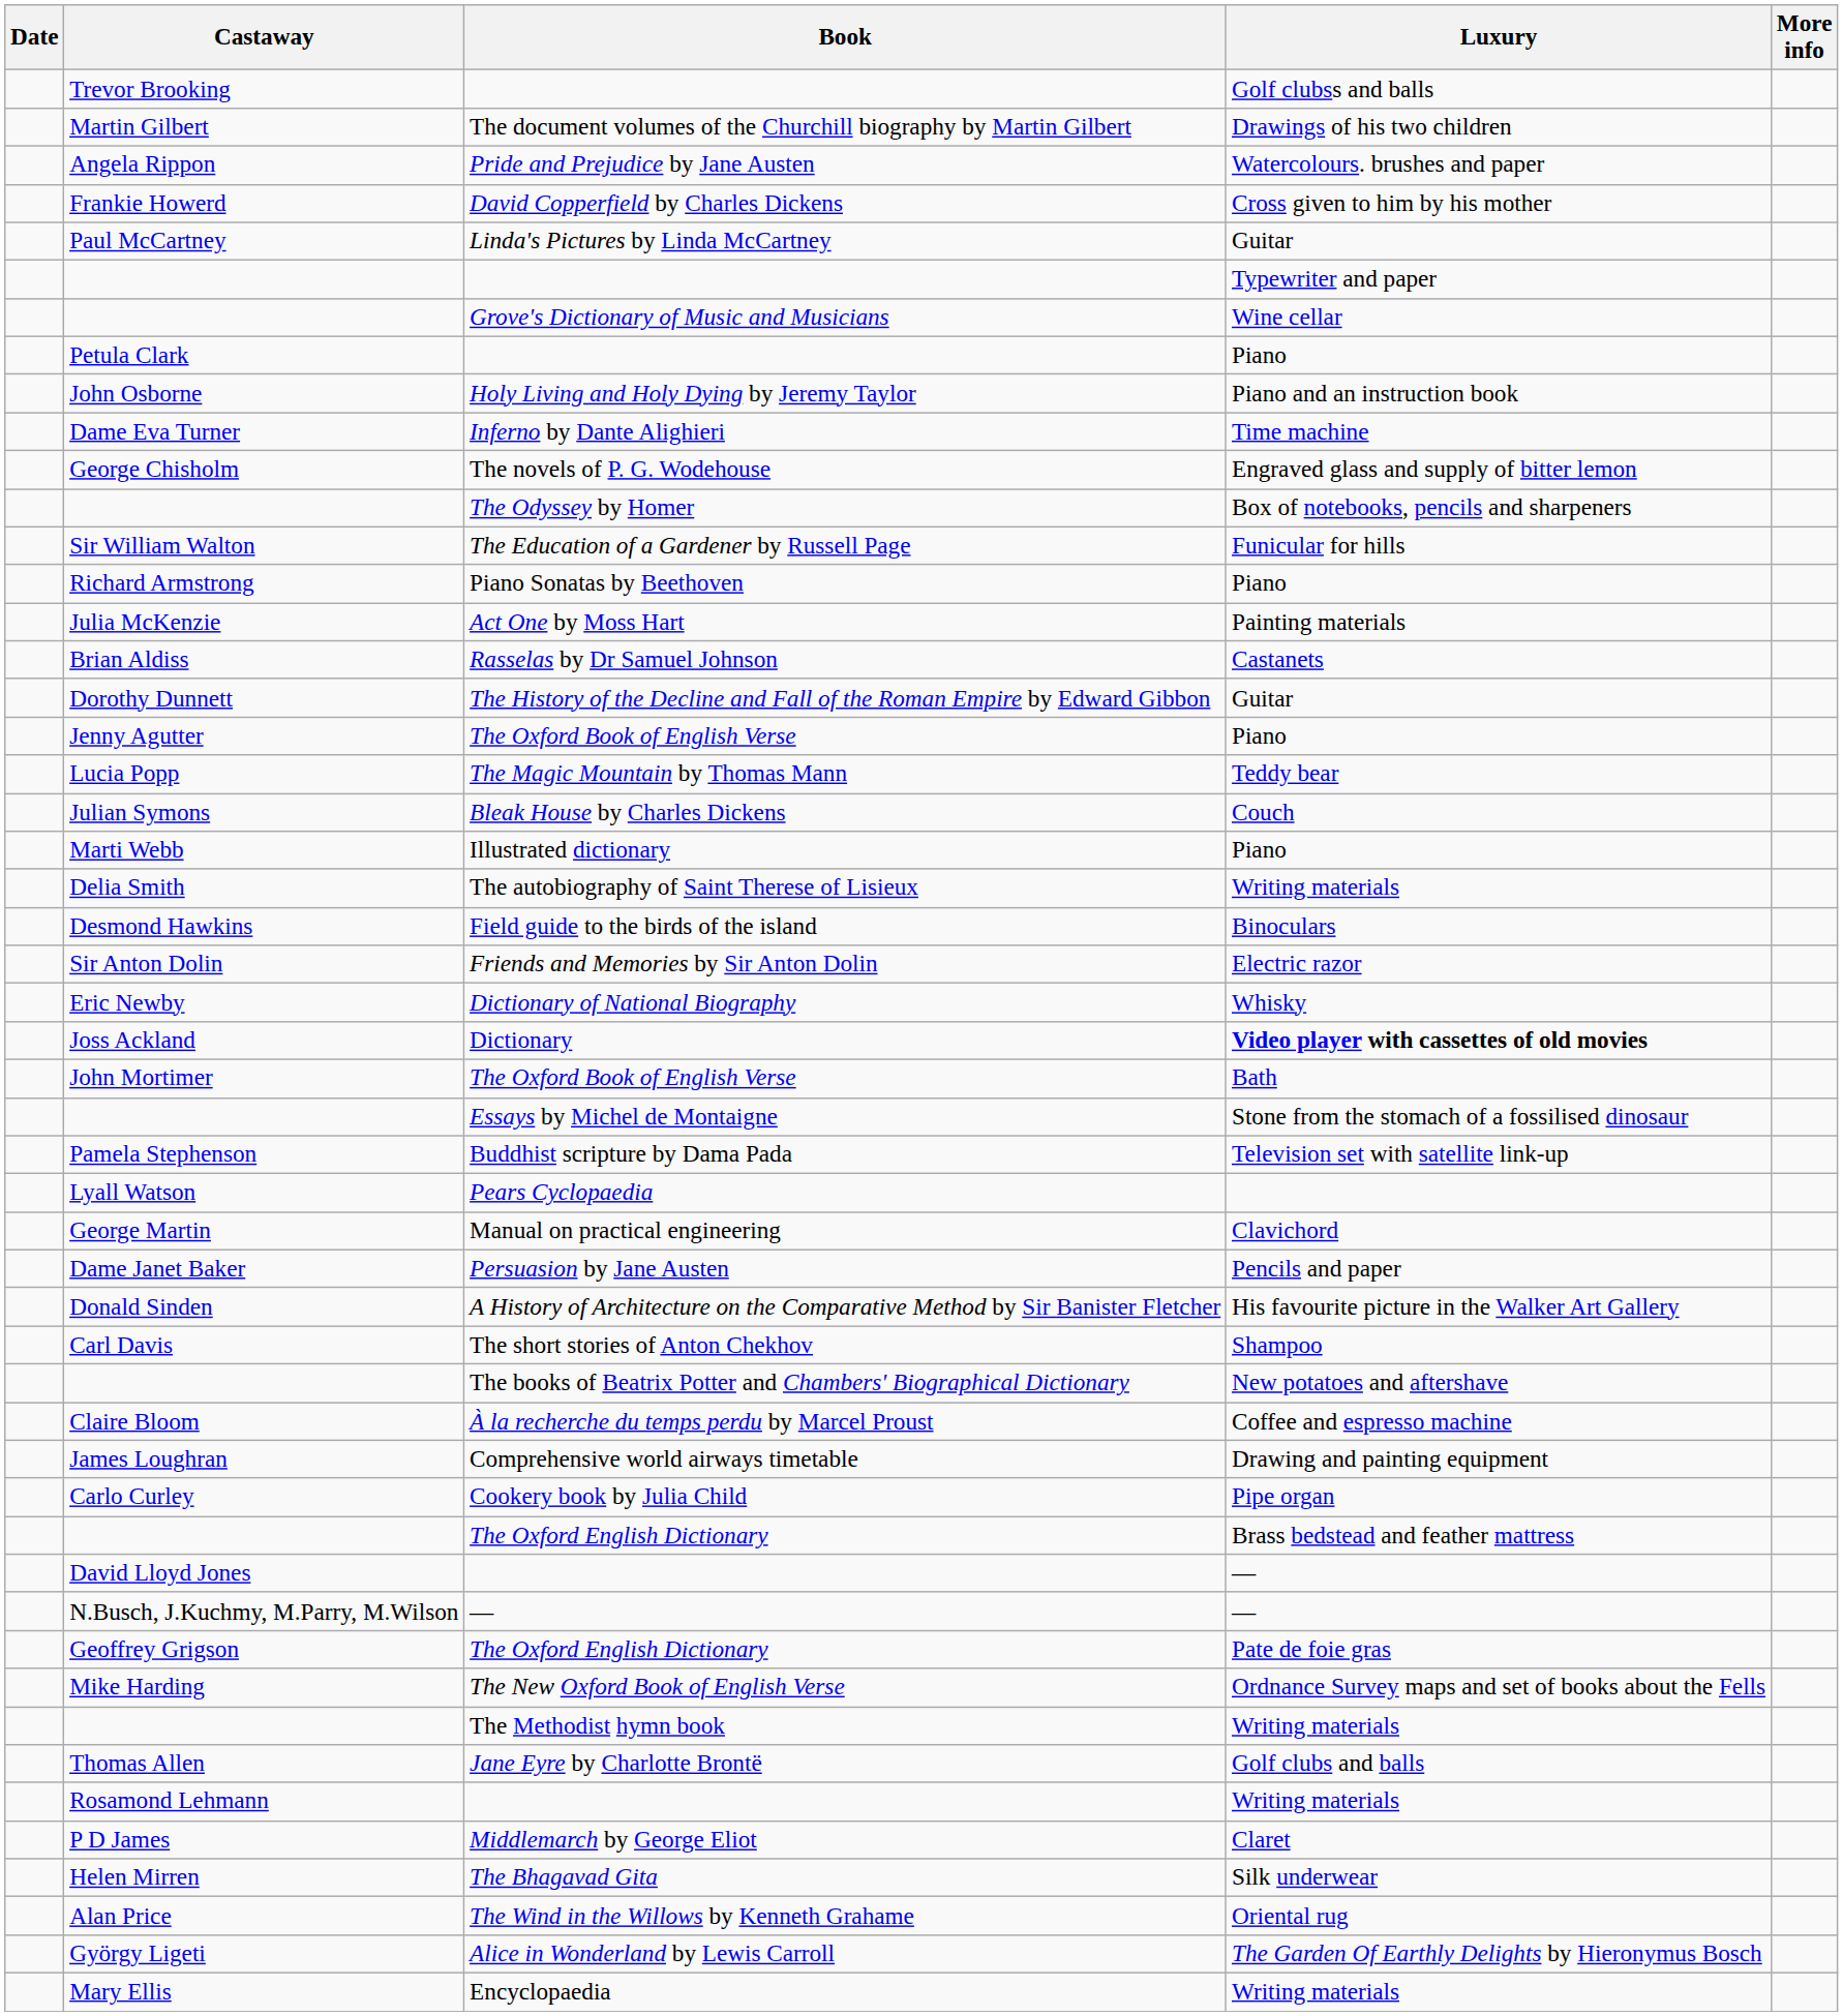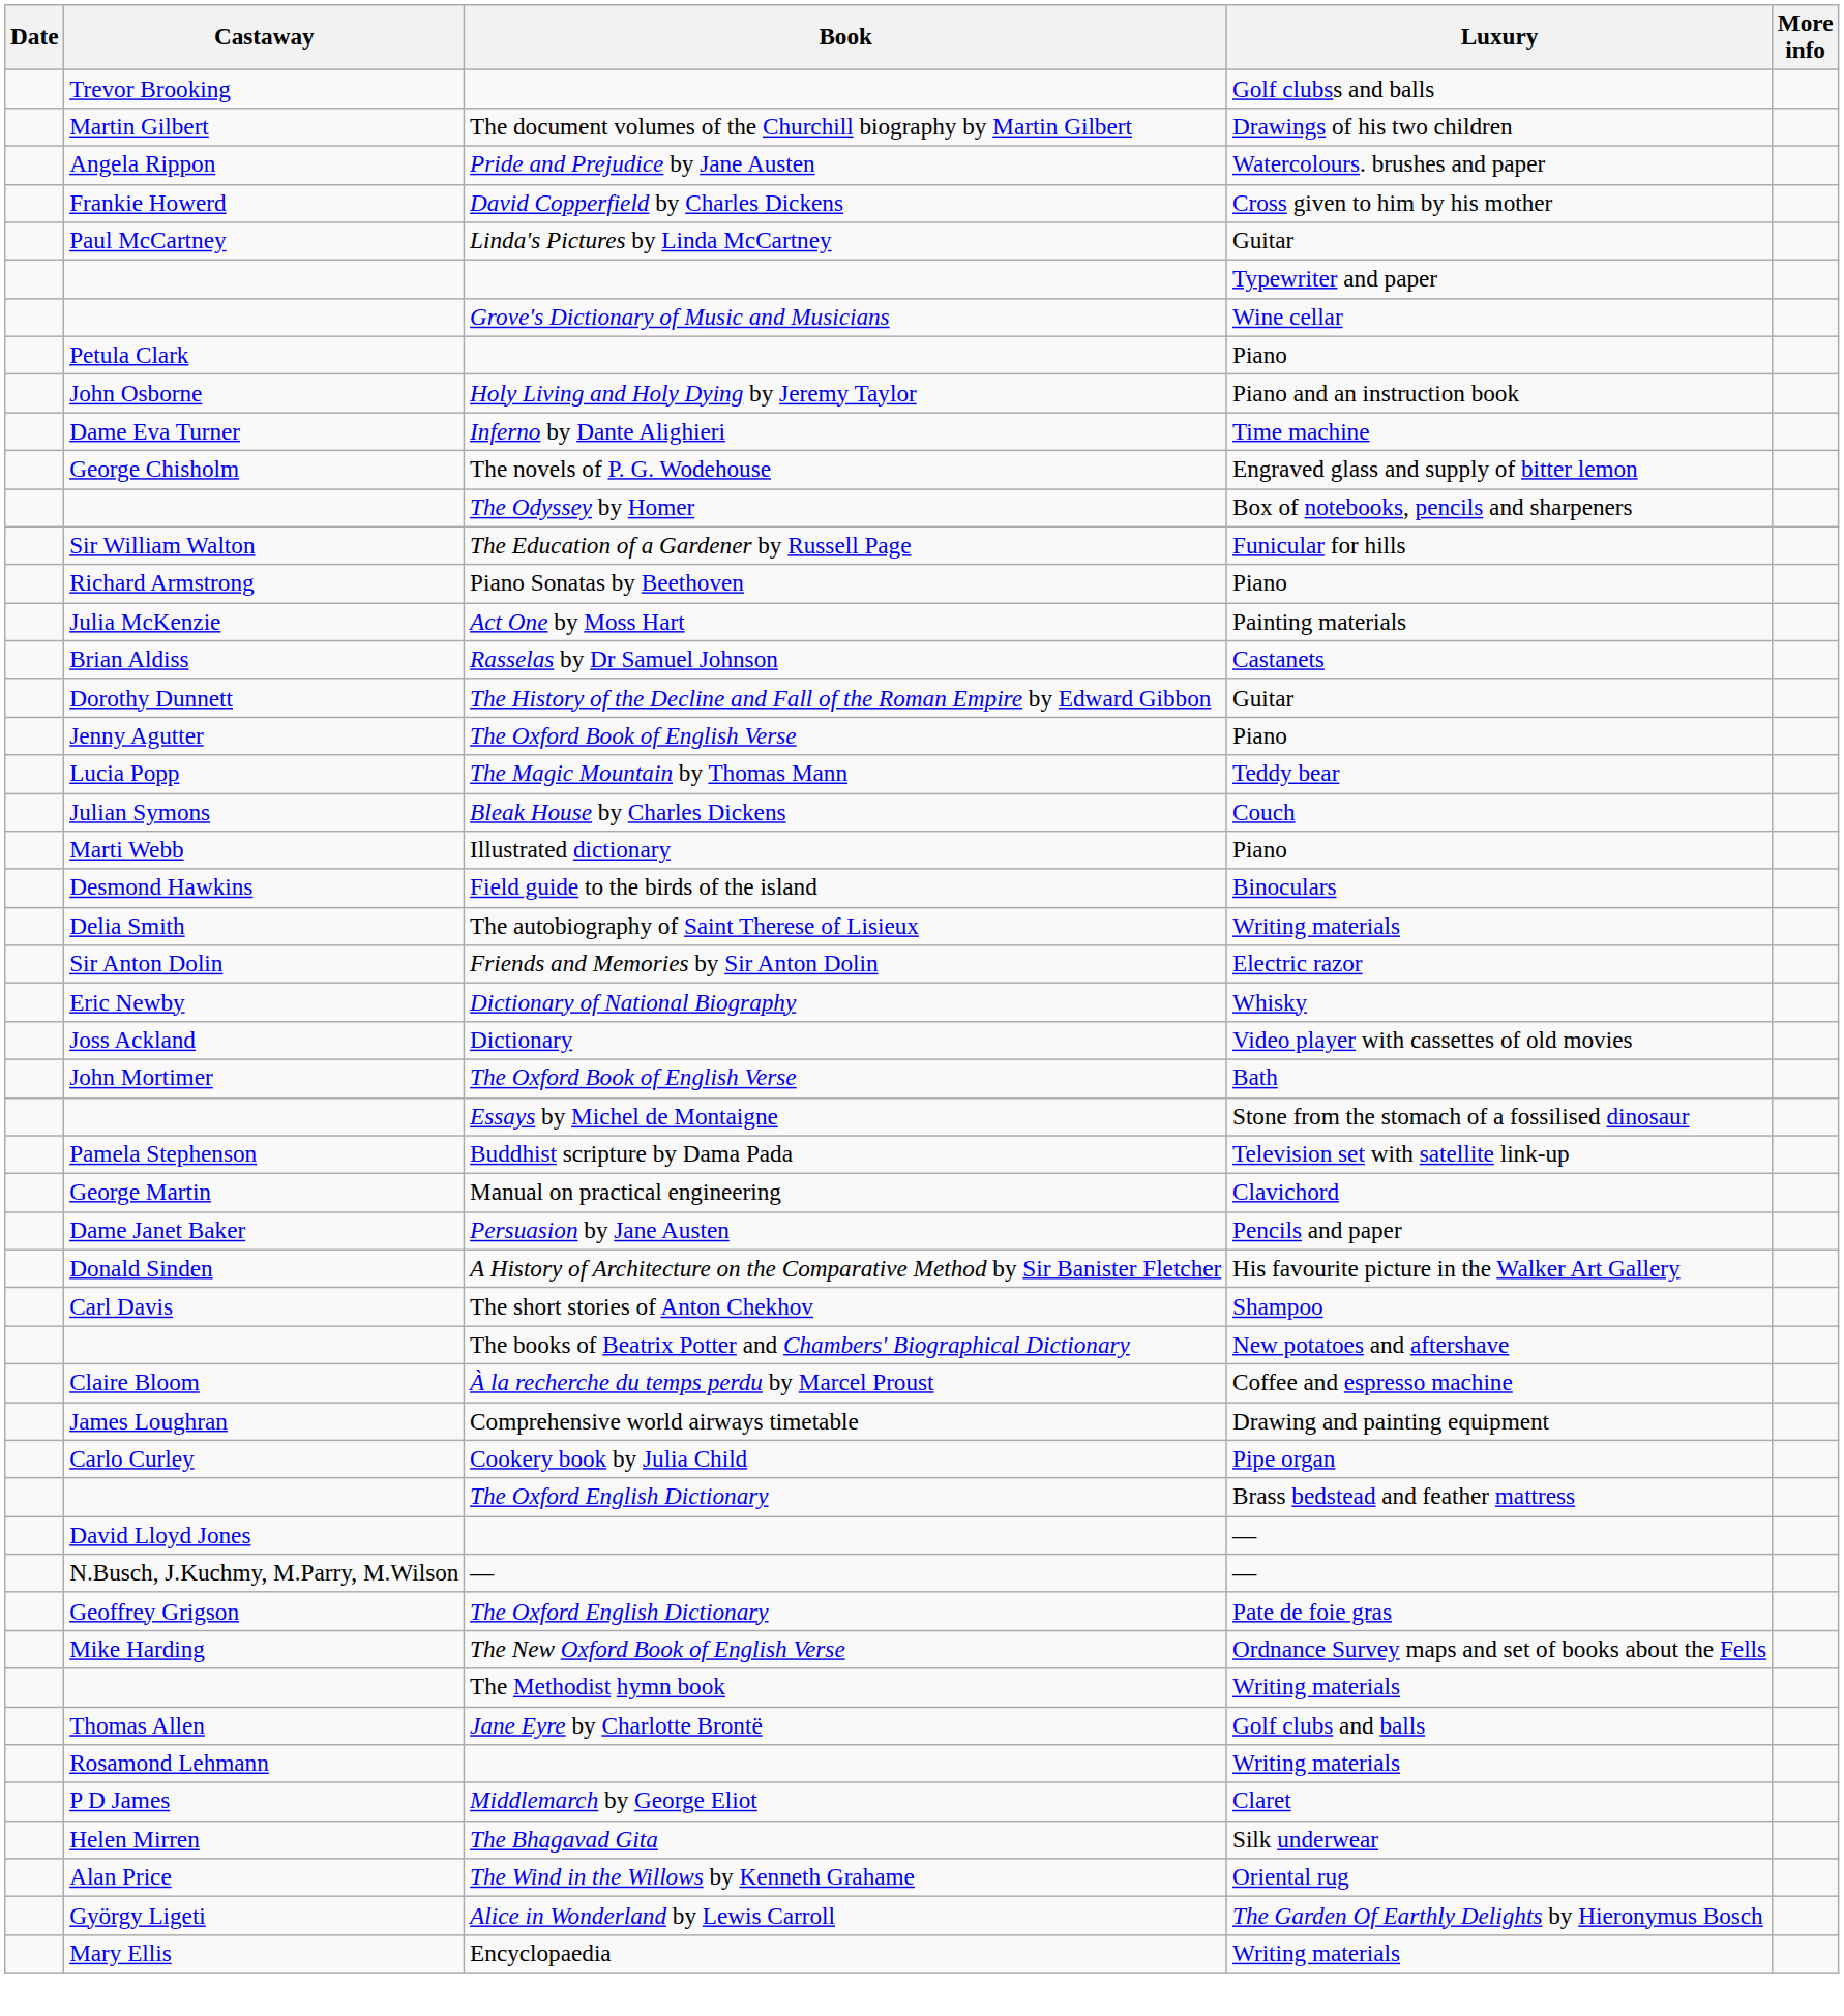rows swapped: Desmond Hawkins <-> Delia Smith
Joss Ackland | Luxury: bold -> normal
- row: Lyall Watson | Pears Cyclopaedia
